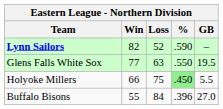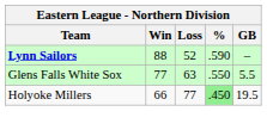Lynn Sailors | Win: 82 -> 88
Glens Falls White Sox | GB: 19.5 -> 5.5
Holyoke Millers | Loss: 75 -> 77
Holyoke Millers | GB: 5.5 -> 19.5
- row: Buffalo Bisons | 55 | 84 | .396 | 27.0
